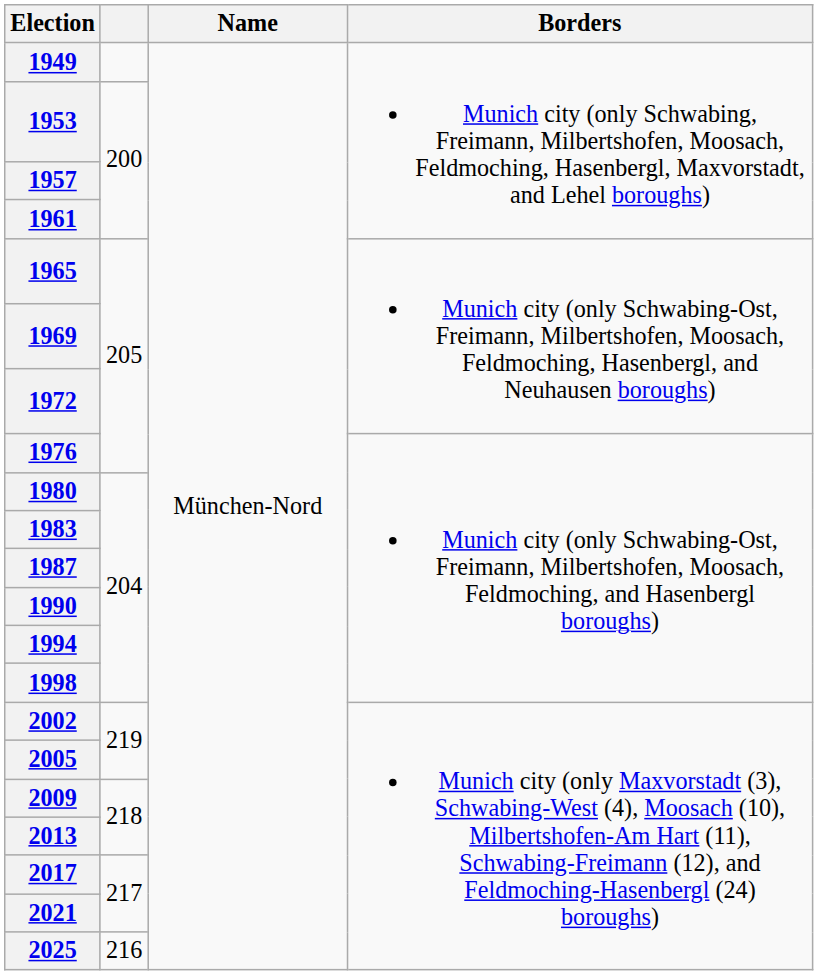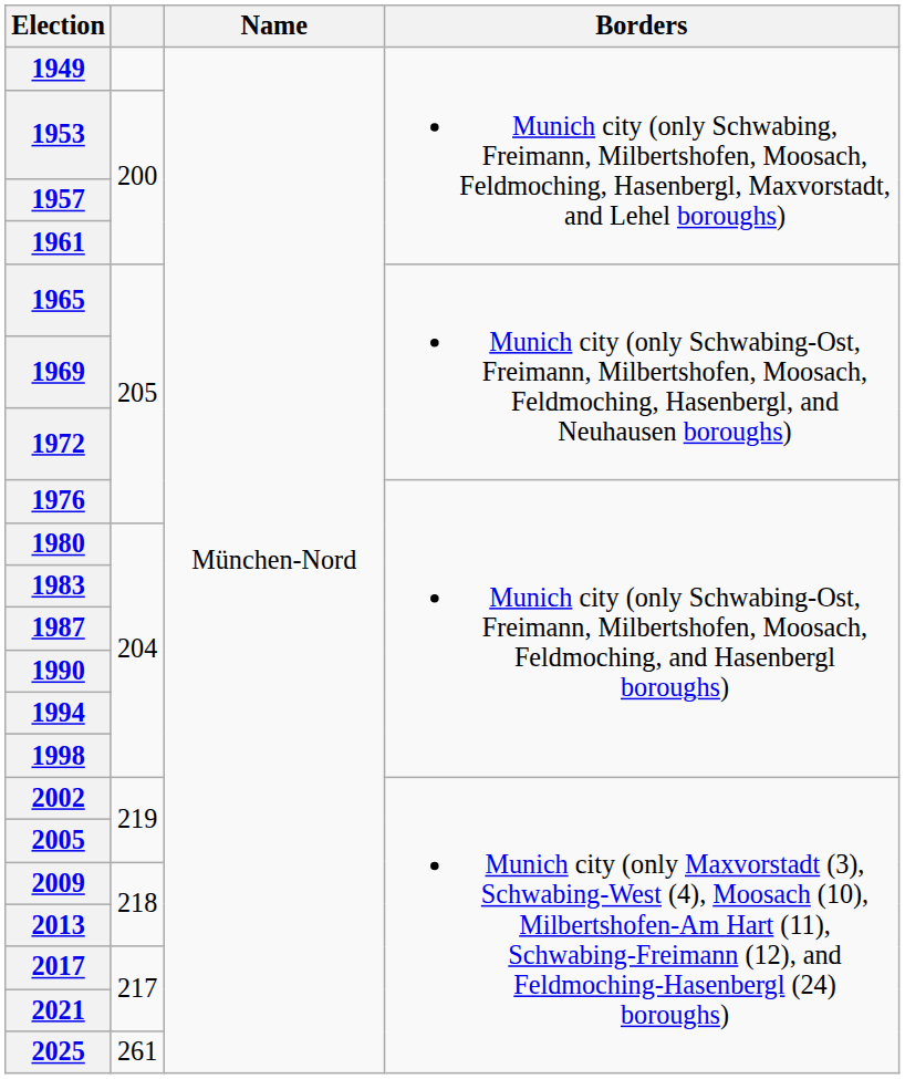2025 | column 2: 216 -> 261
